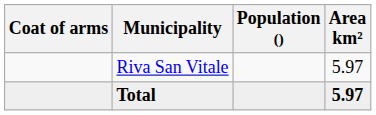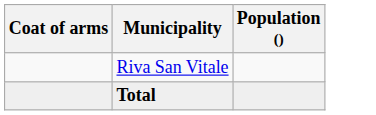- column: Area km² | 5.97 | 5.97
